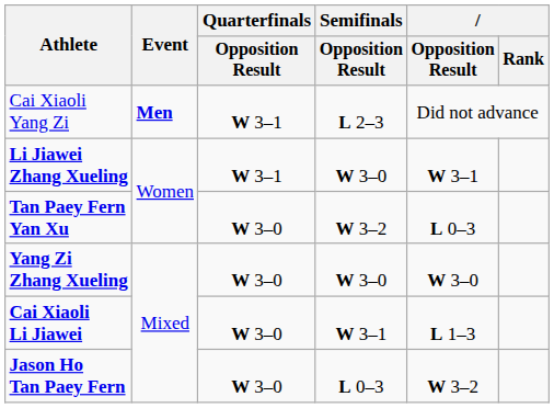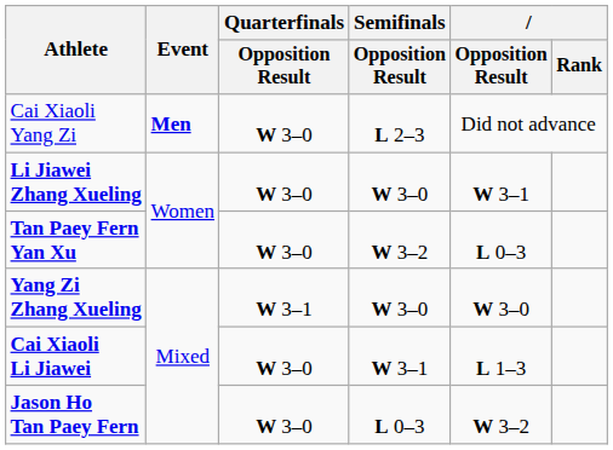Cai Xiaoli Yang Zi | Quarterfinals / Opposition Result: W 3–1 -> W 3–0
Li Jiawei Zhang Xueling | Quarterfinals / Opposition Result: W 3–1 -> W 3–0
Yang Zi Zhang Xueling | Quarterfinals / Opposition Result: W 3–0 -> W 3–1
